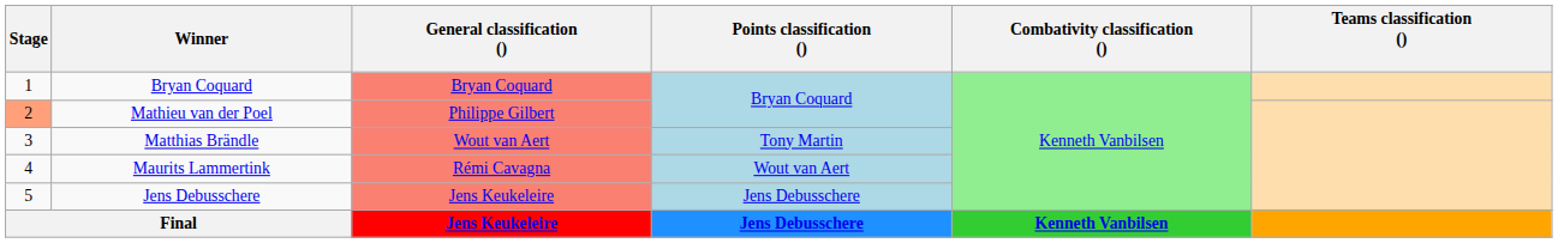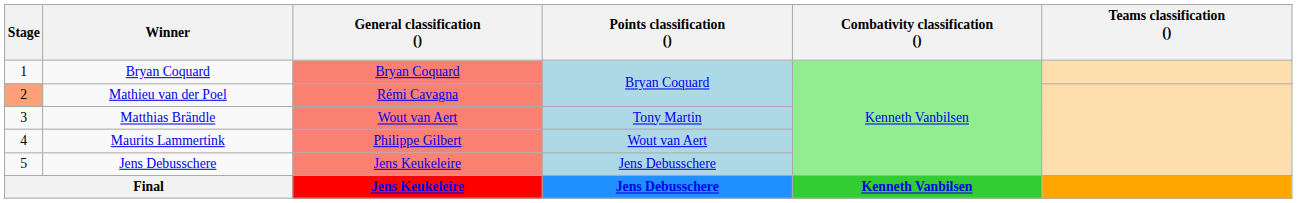Mathieu van der Poel | General classification (): Philippe Gilbert -> Rémi Cavagna
Maurits Lammertink | General classification (): Rémi Cavagna -> Philippe Gilbert
